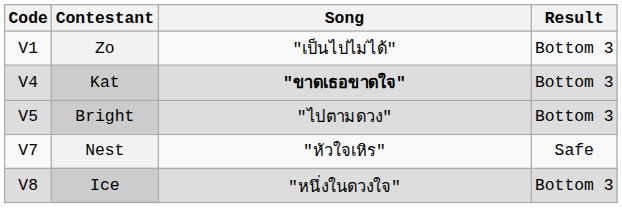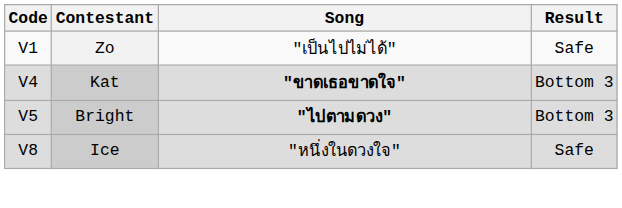Zo | Result: Bottom 3 -> Safe
Bright | Song: normal -> bold
- row: V7 | Nest | "หัวใจเหิร" | Safe
Ice | Result: Bottom 3 -> Safe
